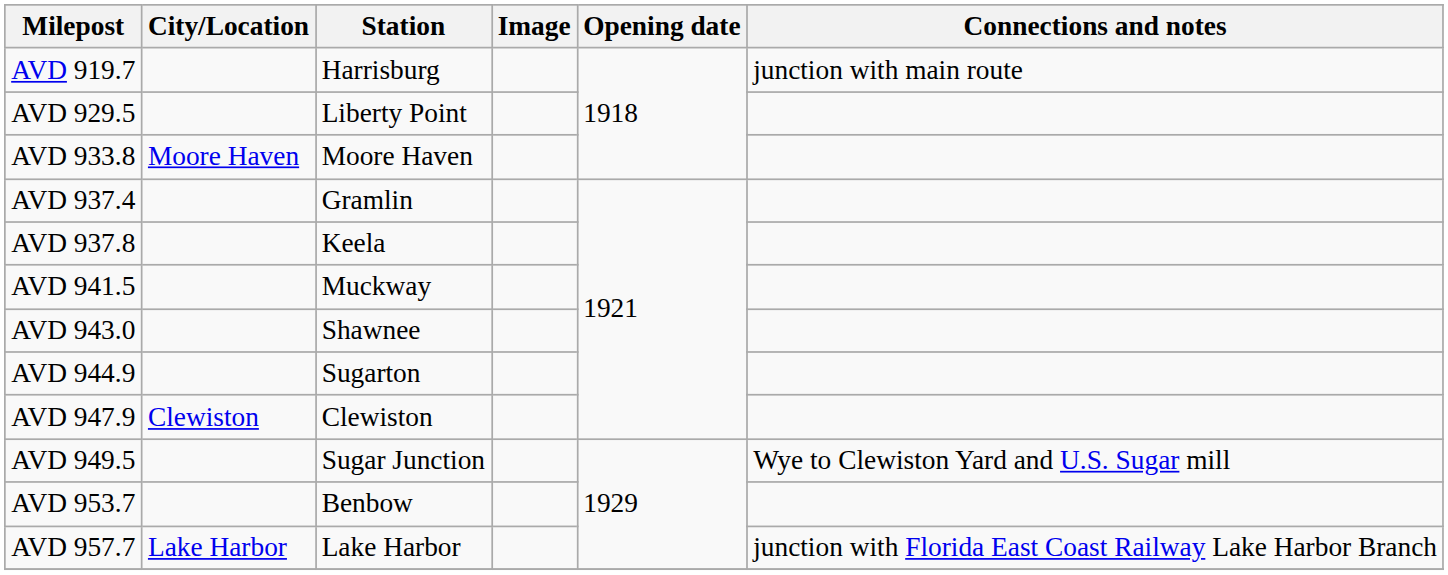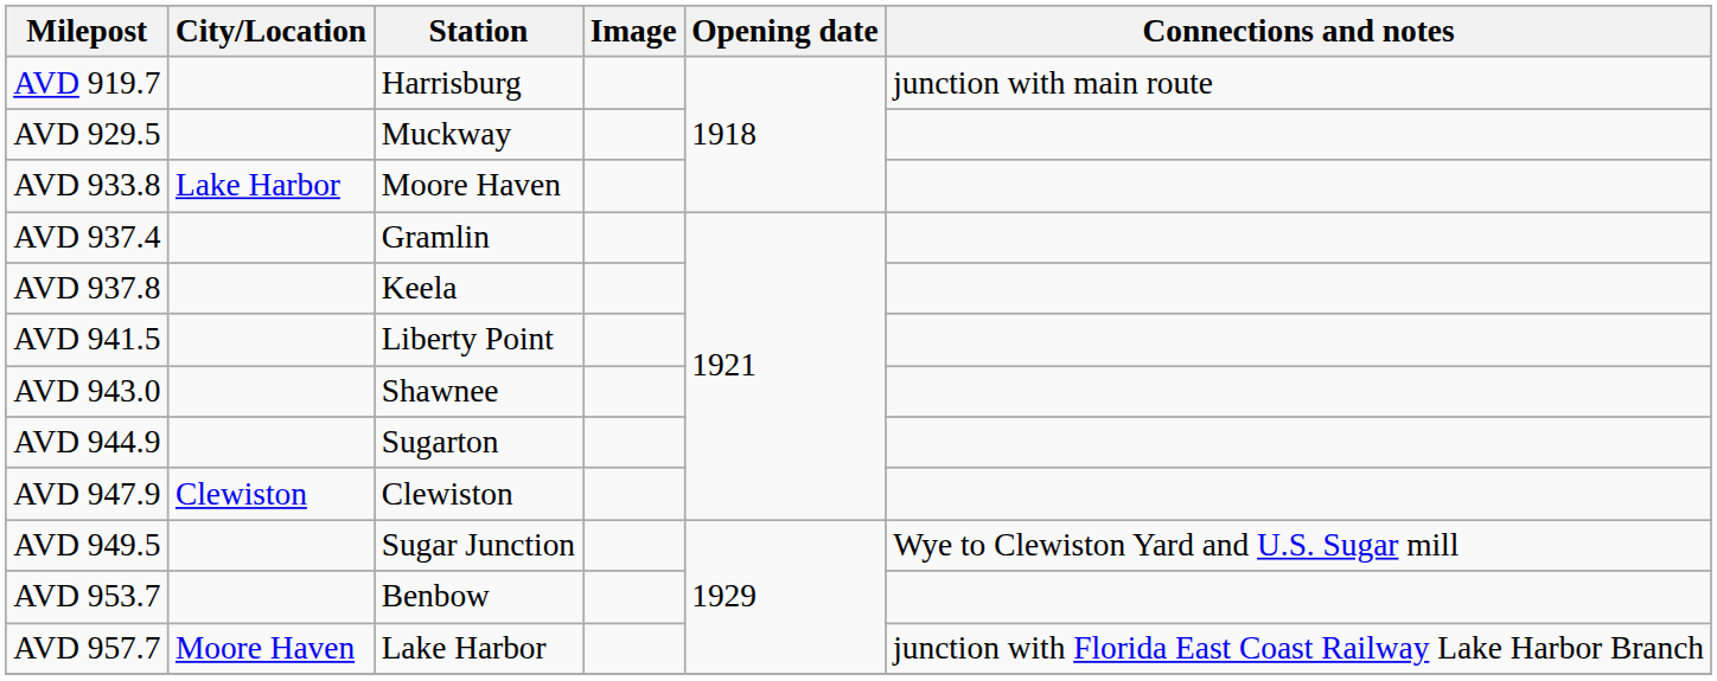AVD 929.5 | Station: Liberty Point -> Muckway
AVD 933.8 | City/Location: Moore Haven -> Lake Harbor
AVD 941.5 | Station: Muckway -> Liberty Point
AVD 957.7 | City/Location: Lake Harbor -> Moore Haven
